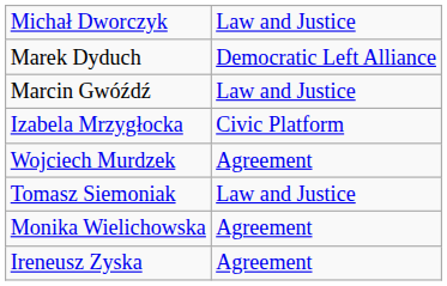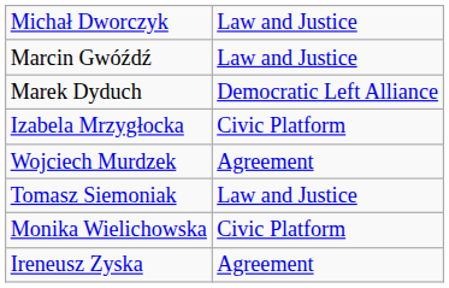rows swapped: Marek Dyduch <-> Marcin Gwóźdź
Monika Wielichowska | column 2: Agreement -> Civic Platform
